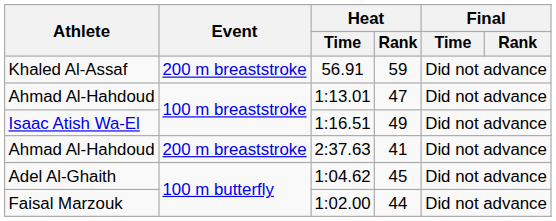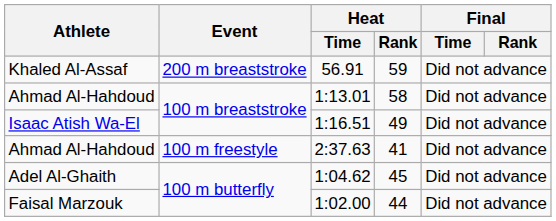1:13.01 | Heat / Rank: 47 -> 58
2:37.63 | Event: 200 m breaststroke -> 100 m freestyle
